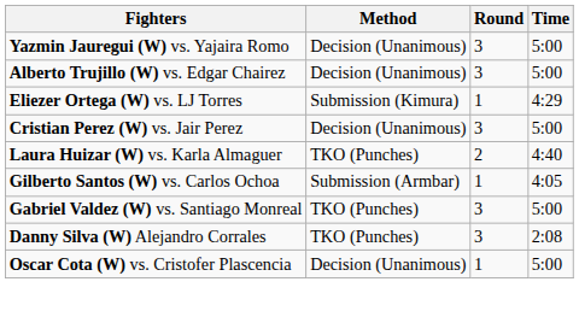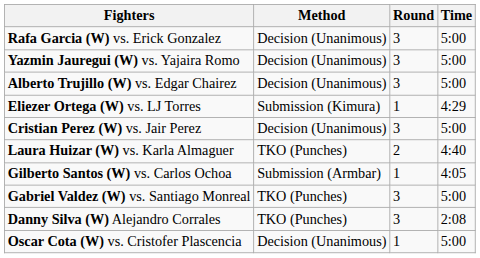+ row: Rafa Garcia (W) vs. Erick Gonzalez | Decision (Unanimous) | 3 | 5:00
